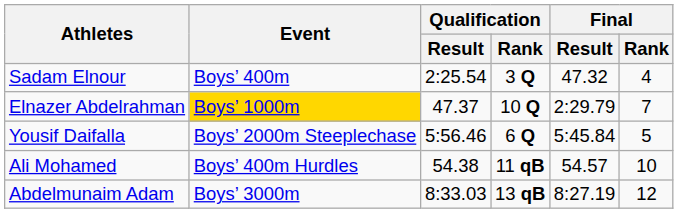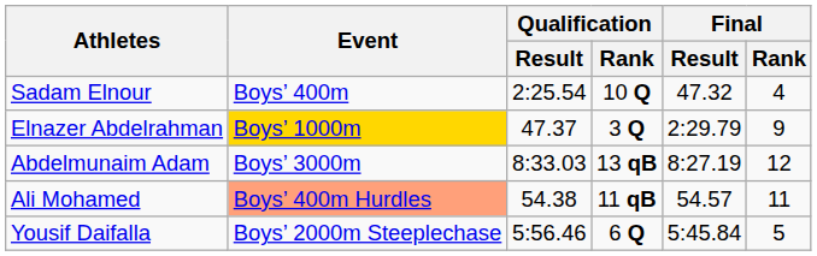Sadam Elnour | Qualification / Rank: 3 Q -> 10 Q
Elnazer Abdelrahman | Qualification / Rank: 10 Q -> 3 Q
Elnazer Abdelrahman | Final / Rank: 7 -> 9
rows swapped: Abdelmunaim Adam <-> Yousif Daifalla
Ali Mohamed | Event: no background -> lightsalmon background
Ali Mohamed | Final / Rank: 10 -> 11
